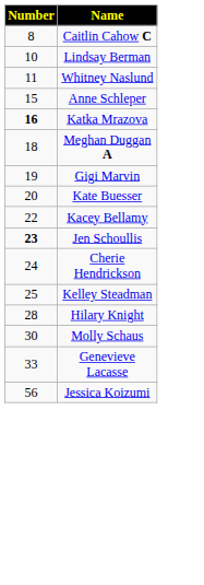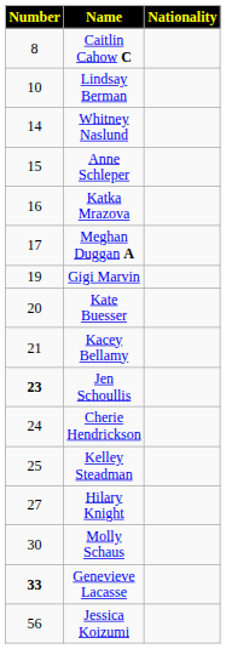+ column: Nationality
Whitney Naslund | Number: 11 -> 14
Katka Mrazova | Number: bold -> normal
Meghan Duggan A | Number: 18 -> 17
Kacey Bellamy | Number: 22 -> 21
Hilary Knight | Number: 28 -> 27
Genevieve Lacasse | Number: normal -> bold
